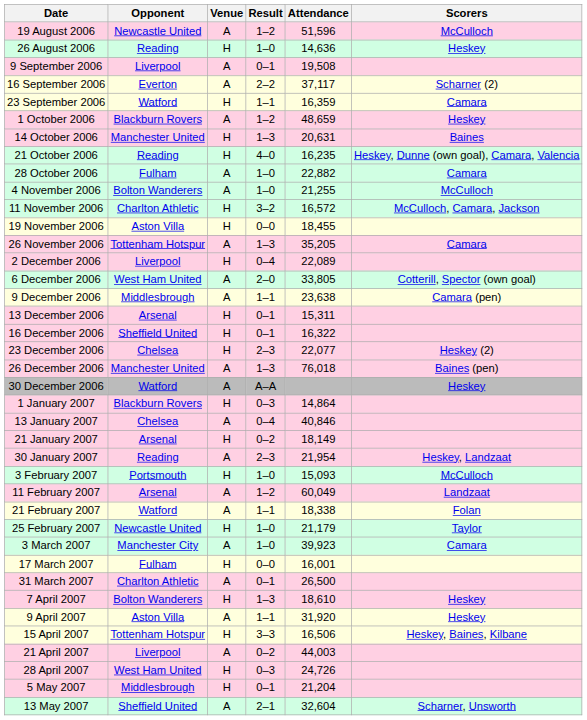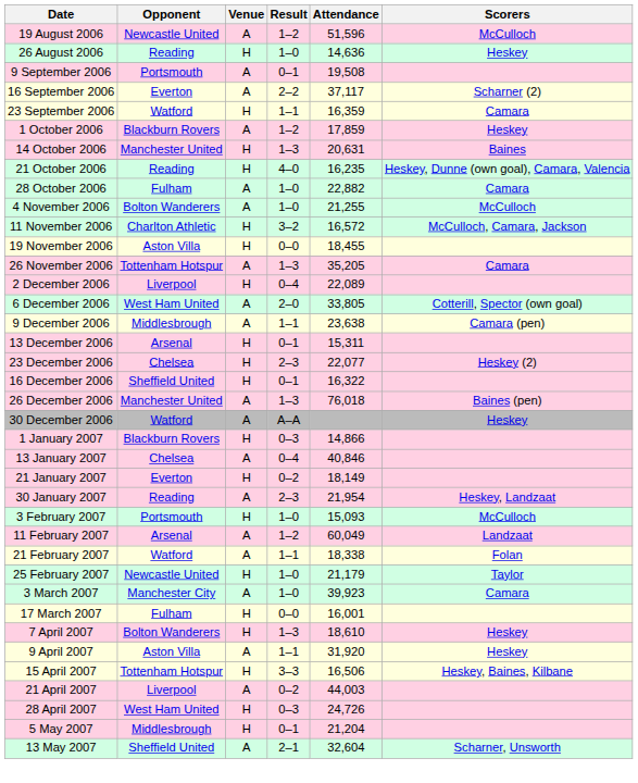9 September 2006 | Opponent: Liverpool -> Portsmouth
1 October 2006 | Attendance: 48,659 -> 17,859
rows swapped: 16 December 2006 <-> 23 December 2006
1 January 2007 | Attendance: 14,864 -> 14,866
21 January 2007 | Opponent: Arsenal -> Everton
- row: 31 March 2007 | Charlton Athletic | A | 0–1 | 26,500
